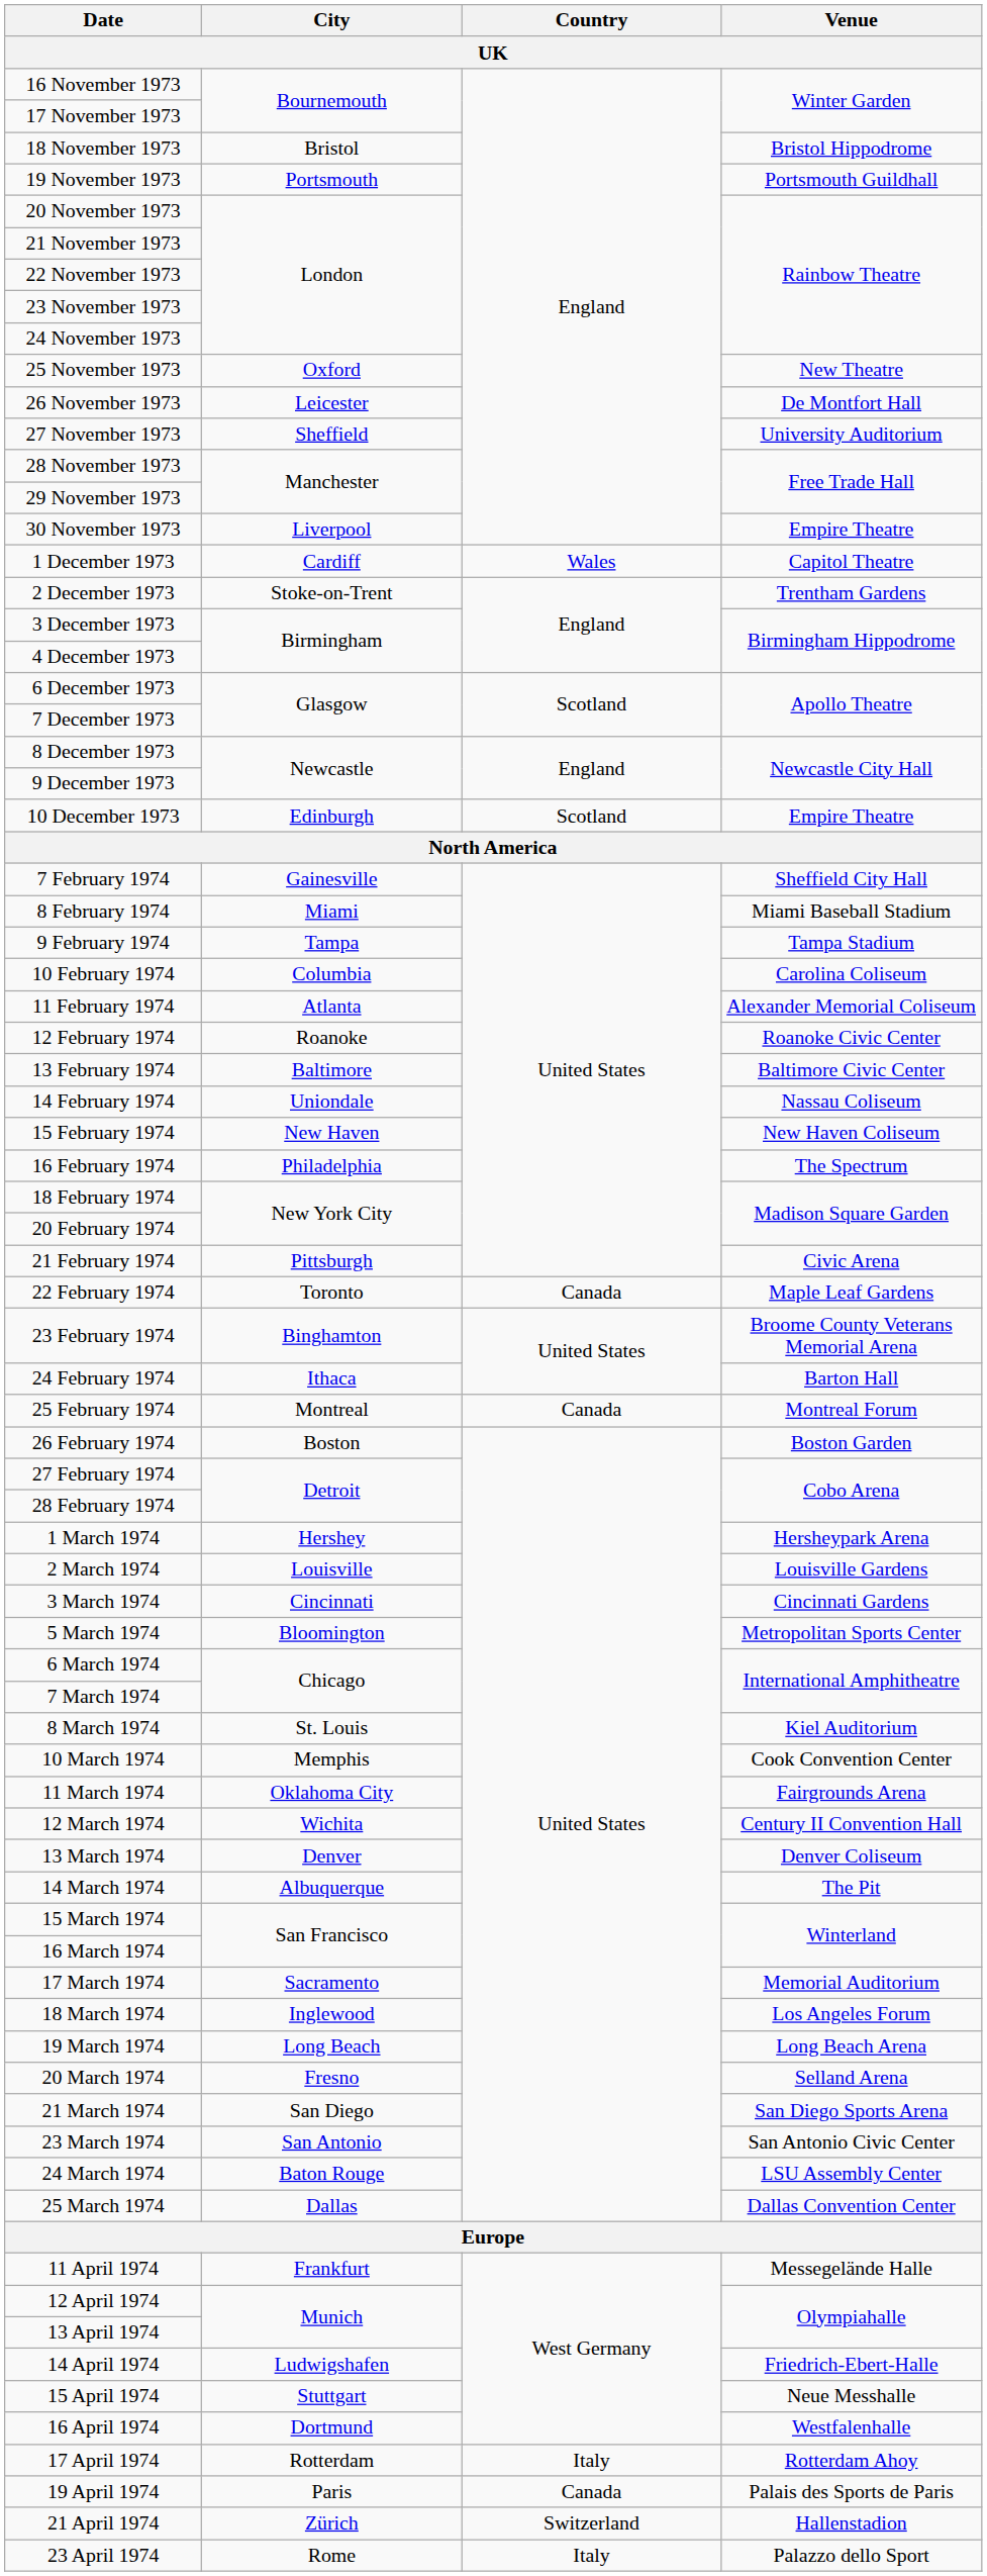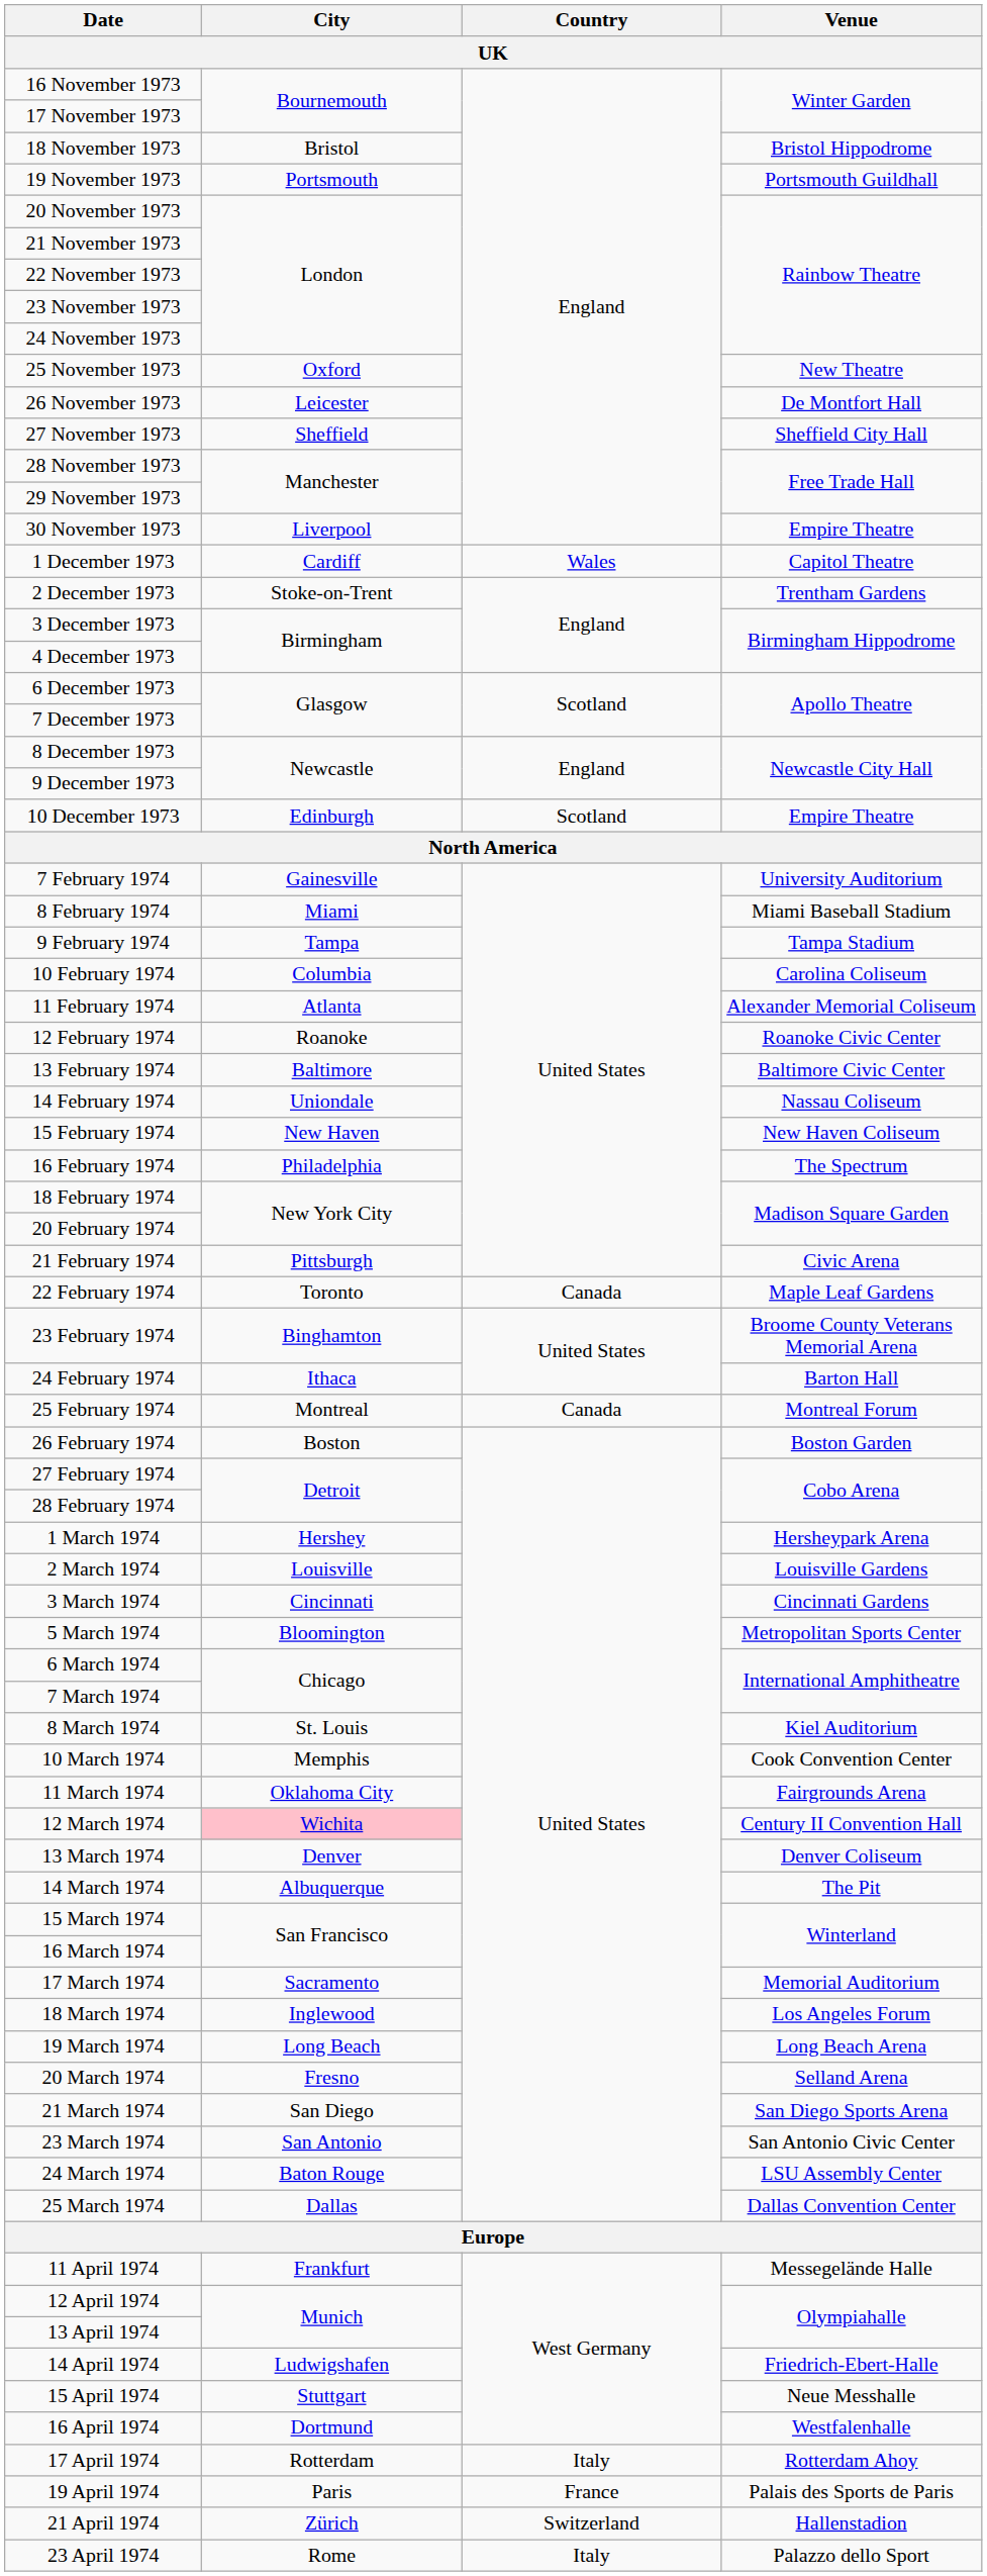27 November 1973 | Venue: University Auditorium -> Sheffield City Hall
7 February 1974 | Venue: Sheffield City Hall -> University Auditorium
12 March 1974 | City: no background -> pink background
19 April 1974 | Country: Canada -> France
